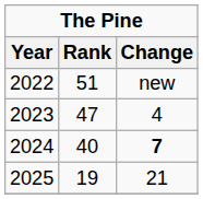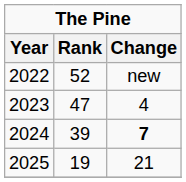2022 | Rank: 51 -> 52
2024 | Rank: 40 -> 39
